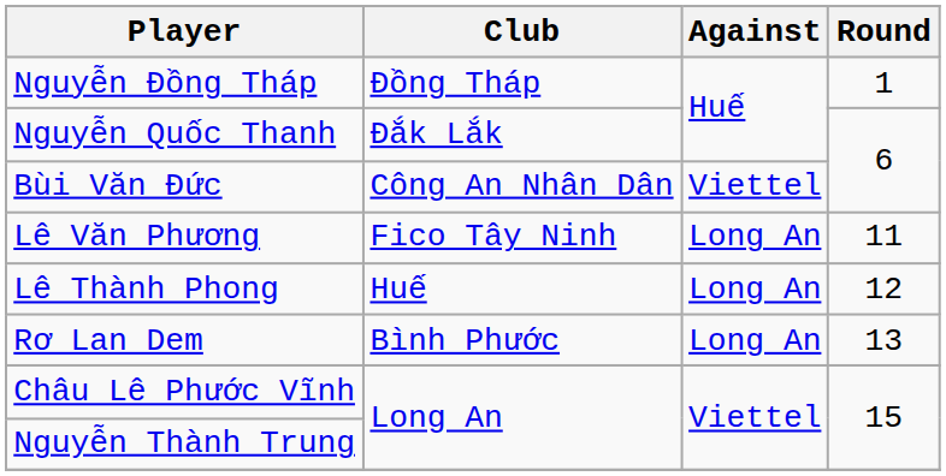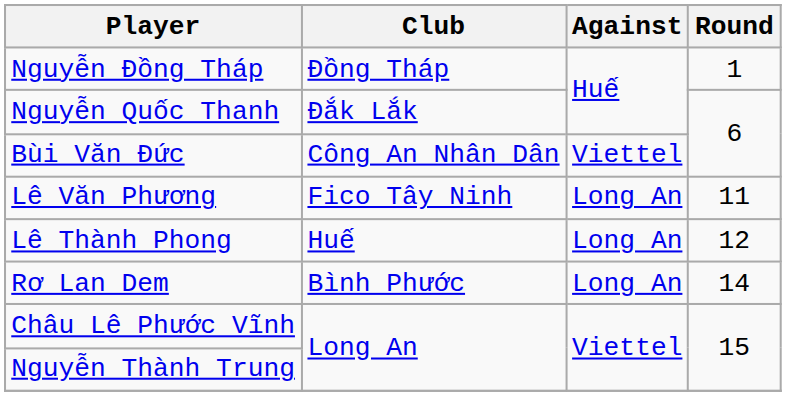Rơ Lan Dem | Round: 13 -> 14
